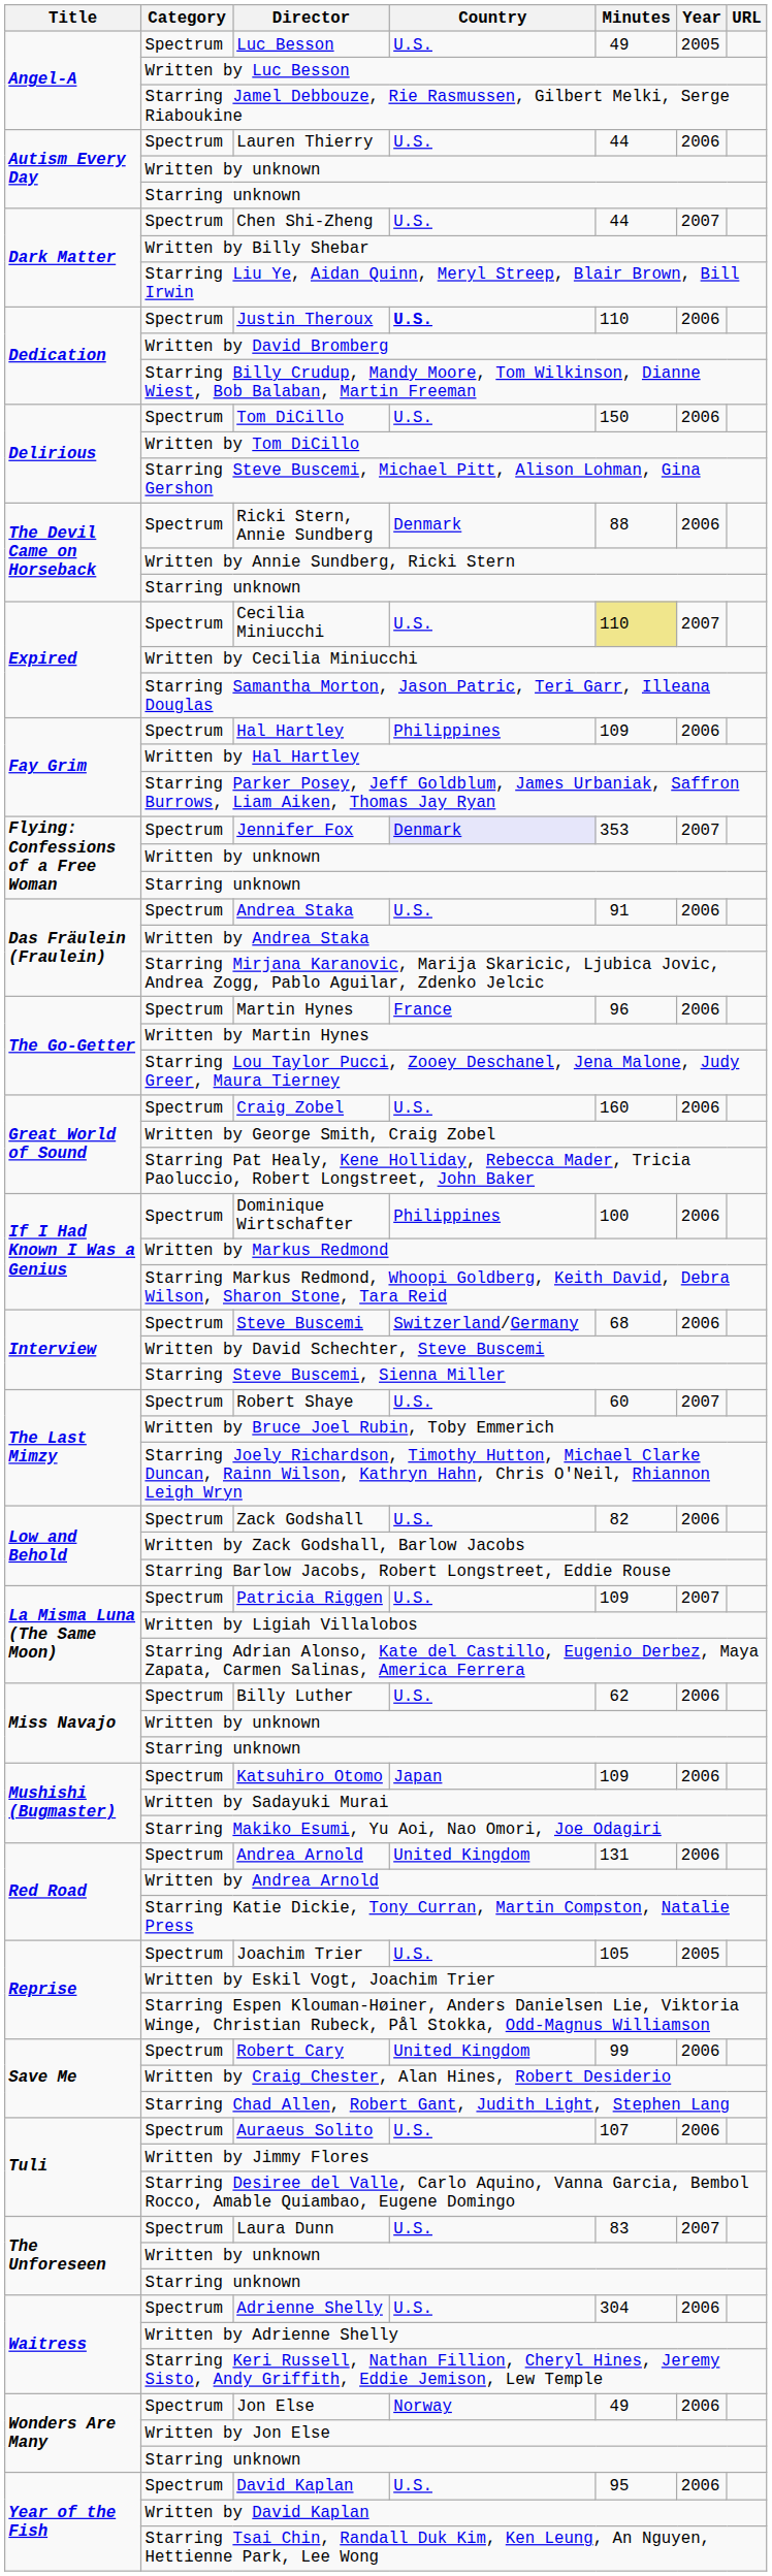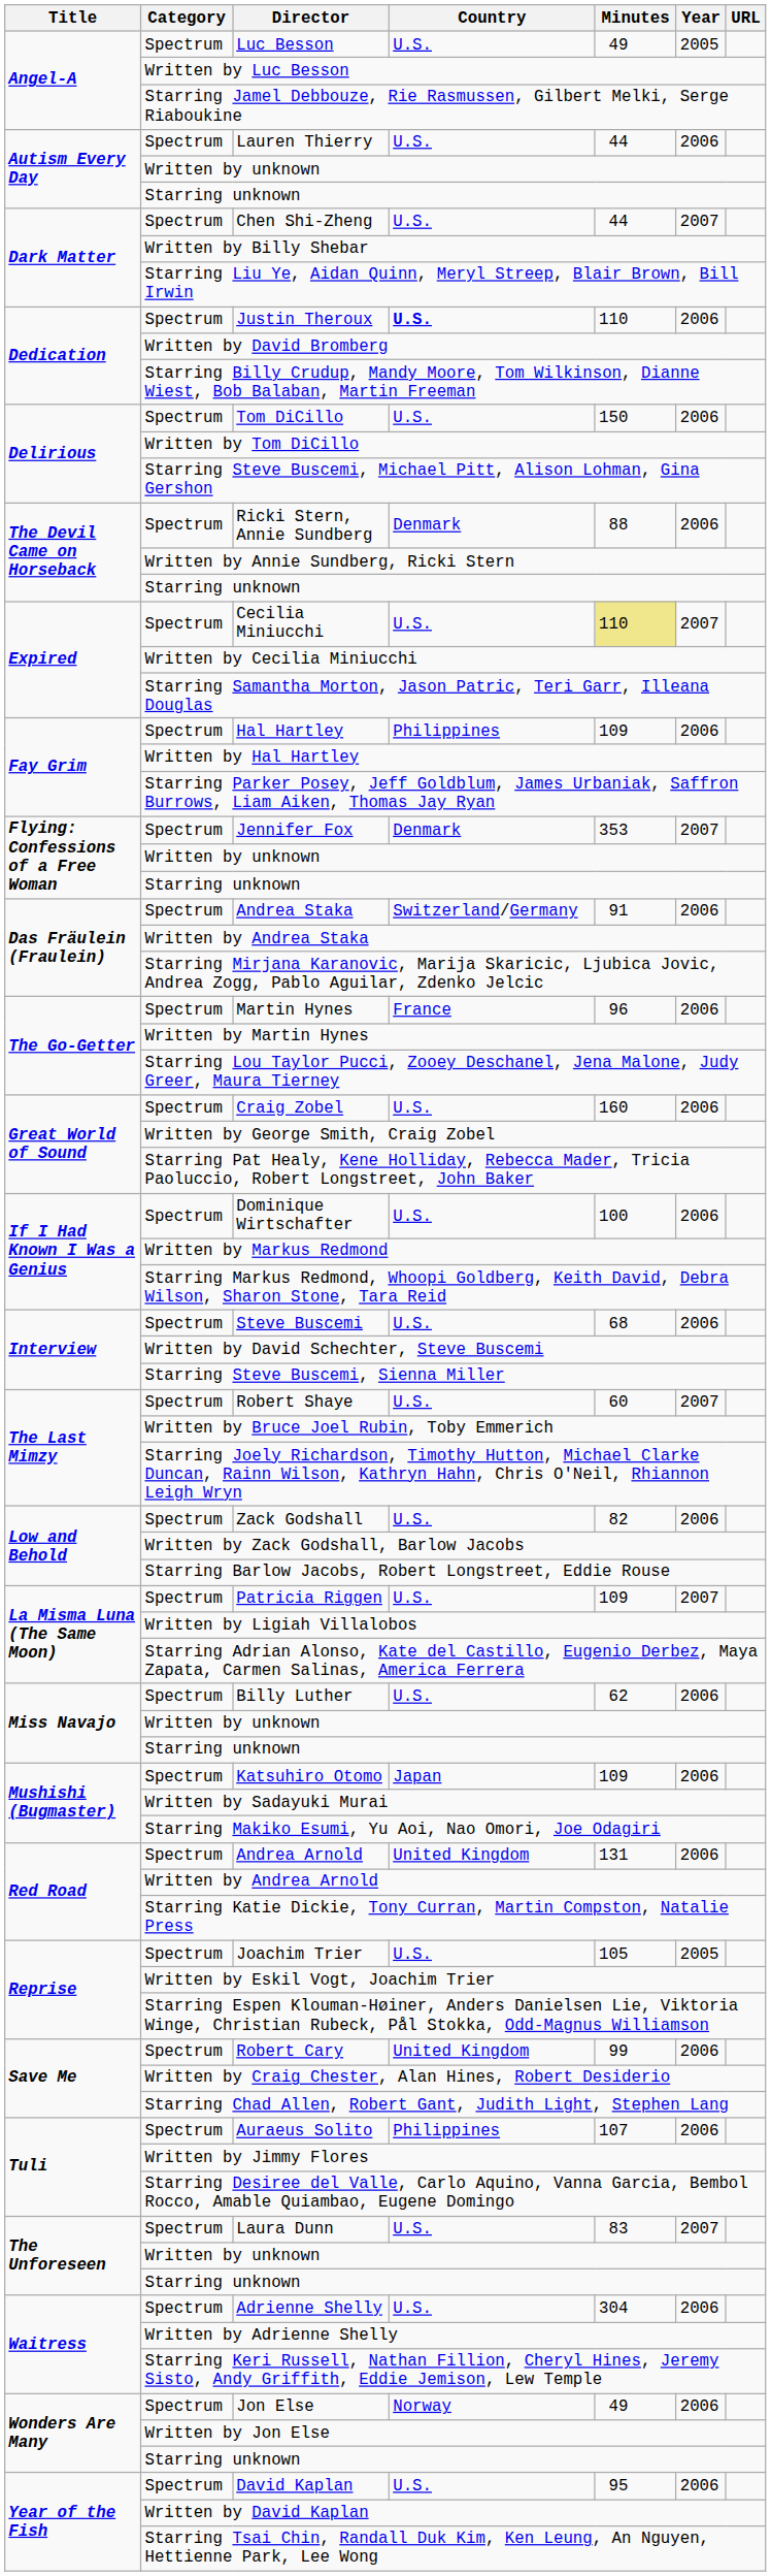Jennifer Fox | Country: lavender background -> no background
Andrea Staka | Country: U.S. -> Switzerland/Germany
Dominique Wirtschafter | Country: Philippines -> U.S.
Steve Buscemi | Country: Switzerland/Germany -> U.S.
Auraeus Solito | Country: U.S. -> Philippines
